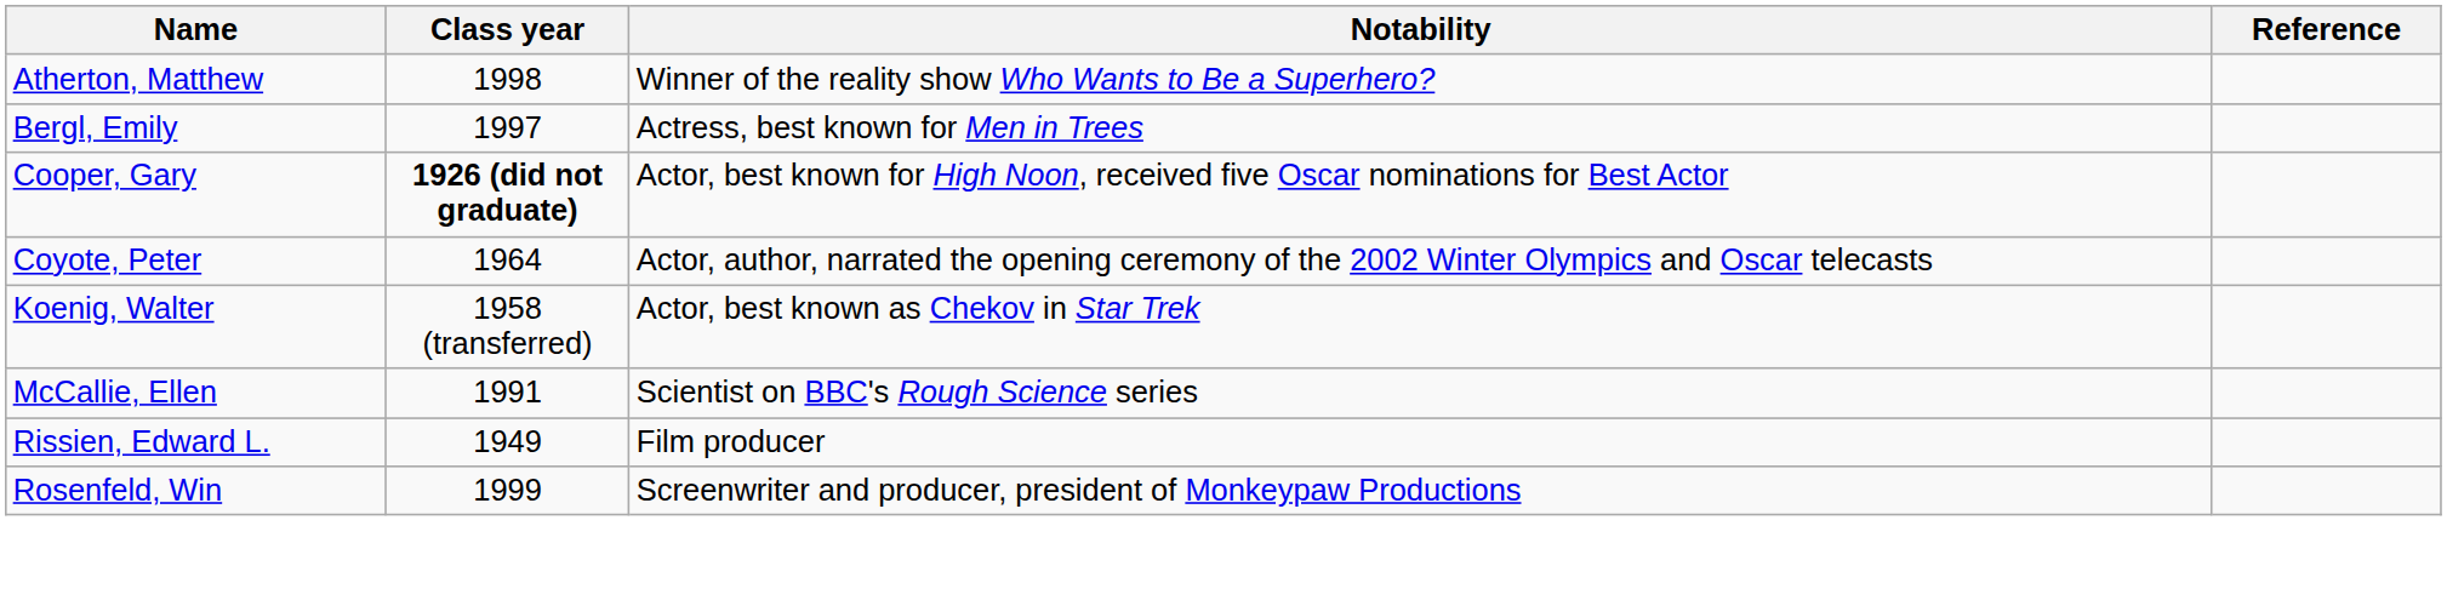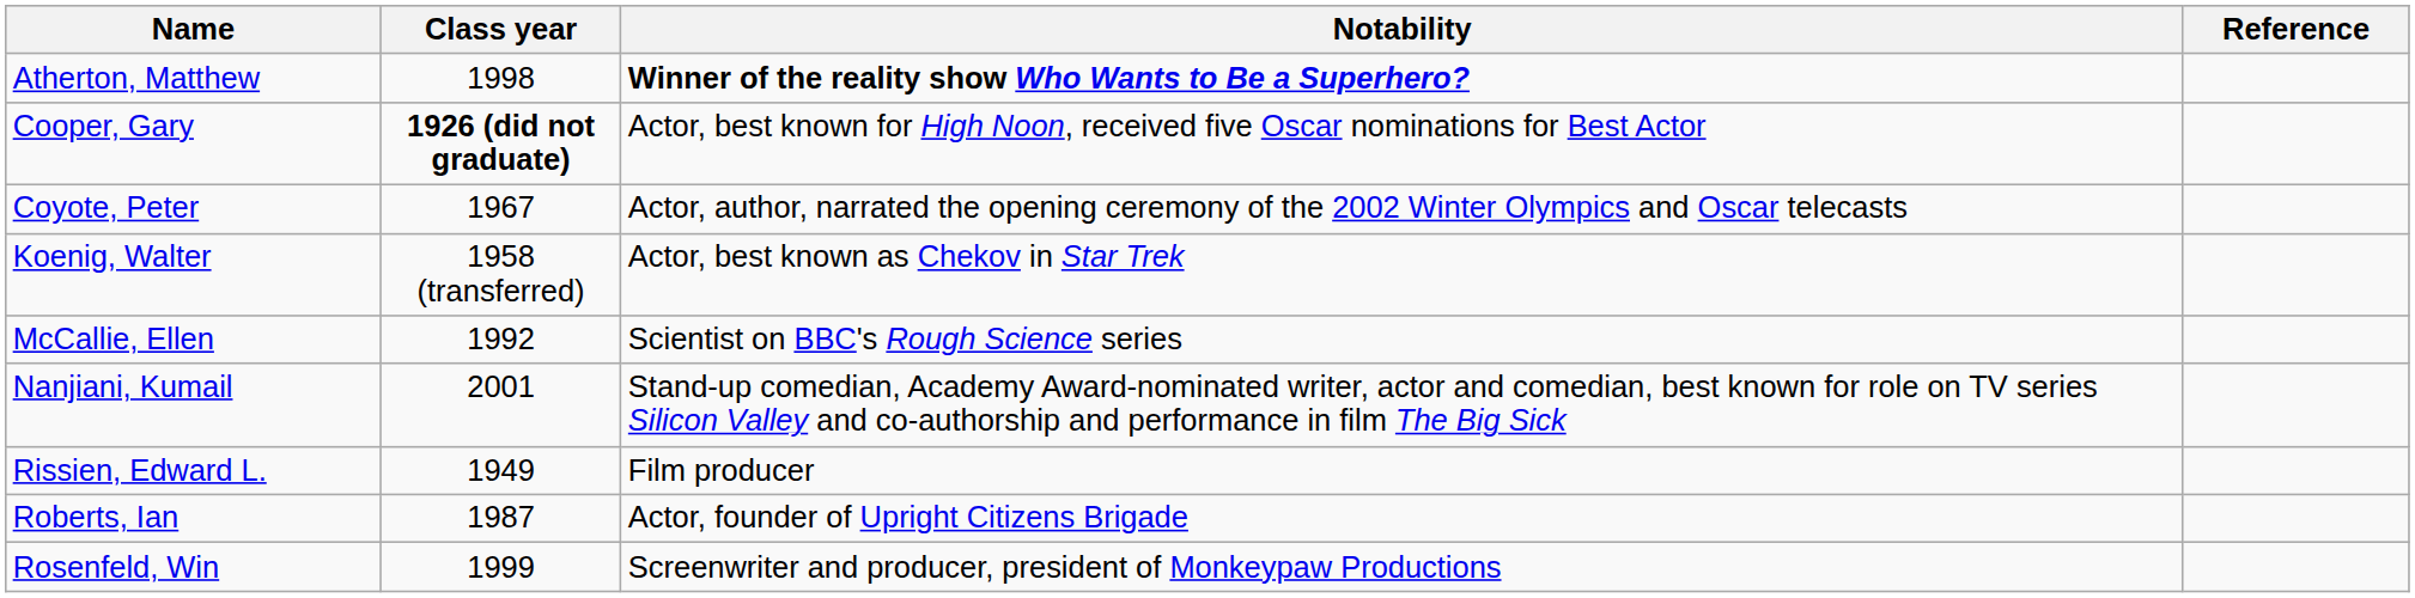Atherton, Matthew | Notability: normal -> bold
- row: Bergl, Emily | 1997 | Actress, best known for Men in Trees
Coyote, Peter | Class year: 1964 -> 1967
McCallie, Ellen | Class year: 1991 -> 1992
+ row: Nanjiani, Kumail | 2001 | Stand-up comedian, Academy Award-nominated writer, actor and comedian, best known for role on TV series Silicon Valley and co-authorship and performance in film The Big Sick
+ row: Roberts, Ian | 1987 | Actor, founder of Upright Citizens Brigade
